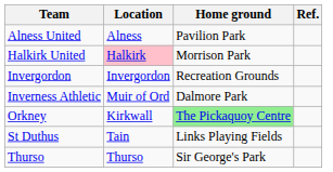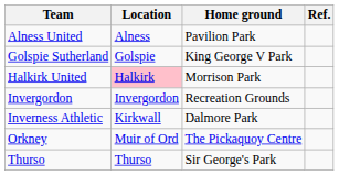+ row: Golspie Sutherland | Golspie | King George V Park
Inverness Athletic | Location: Muir of Ord -> Kirkwall
Orkney | Location: Kirkwall -> Muir of Ord
Orkney | Home ground: lightgreen background -> no background
- row: St Duthus | Tain | Links Playing Fields
